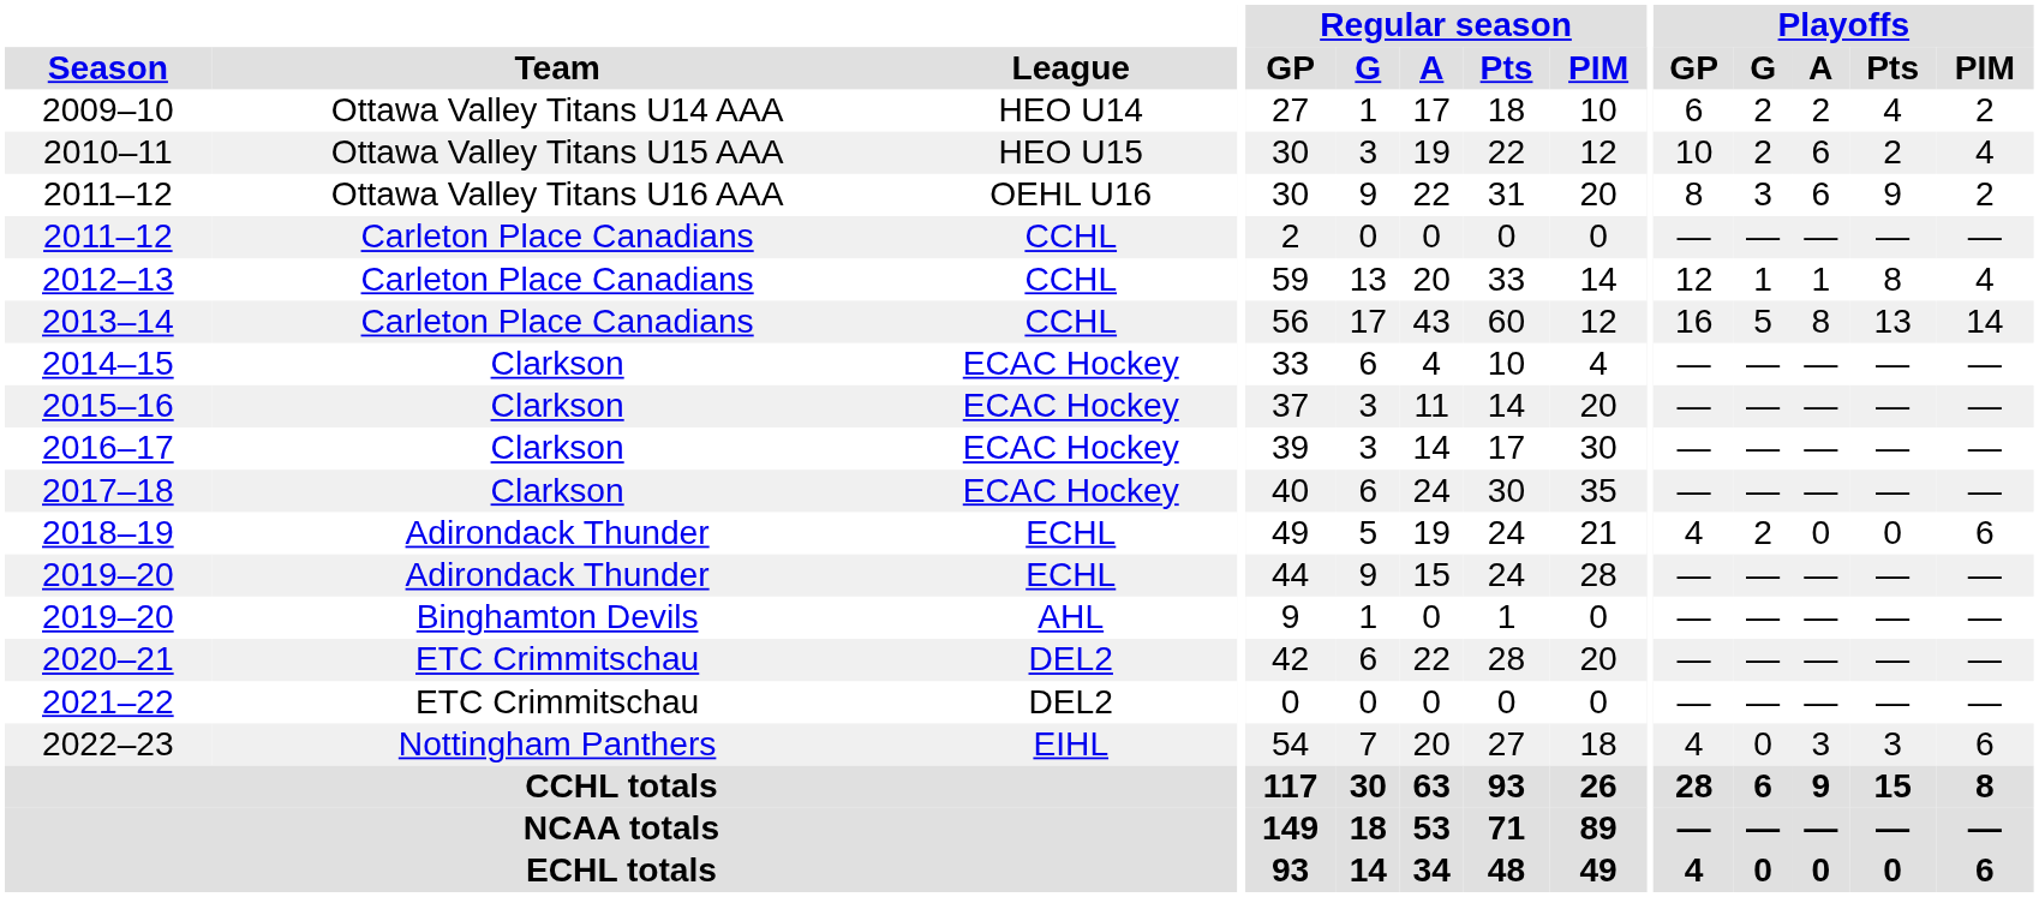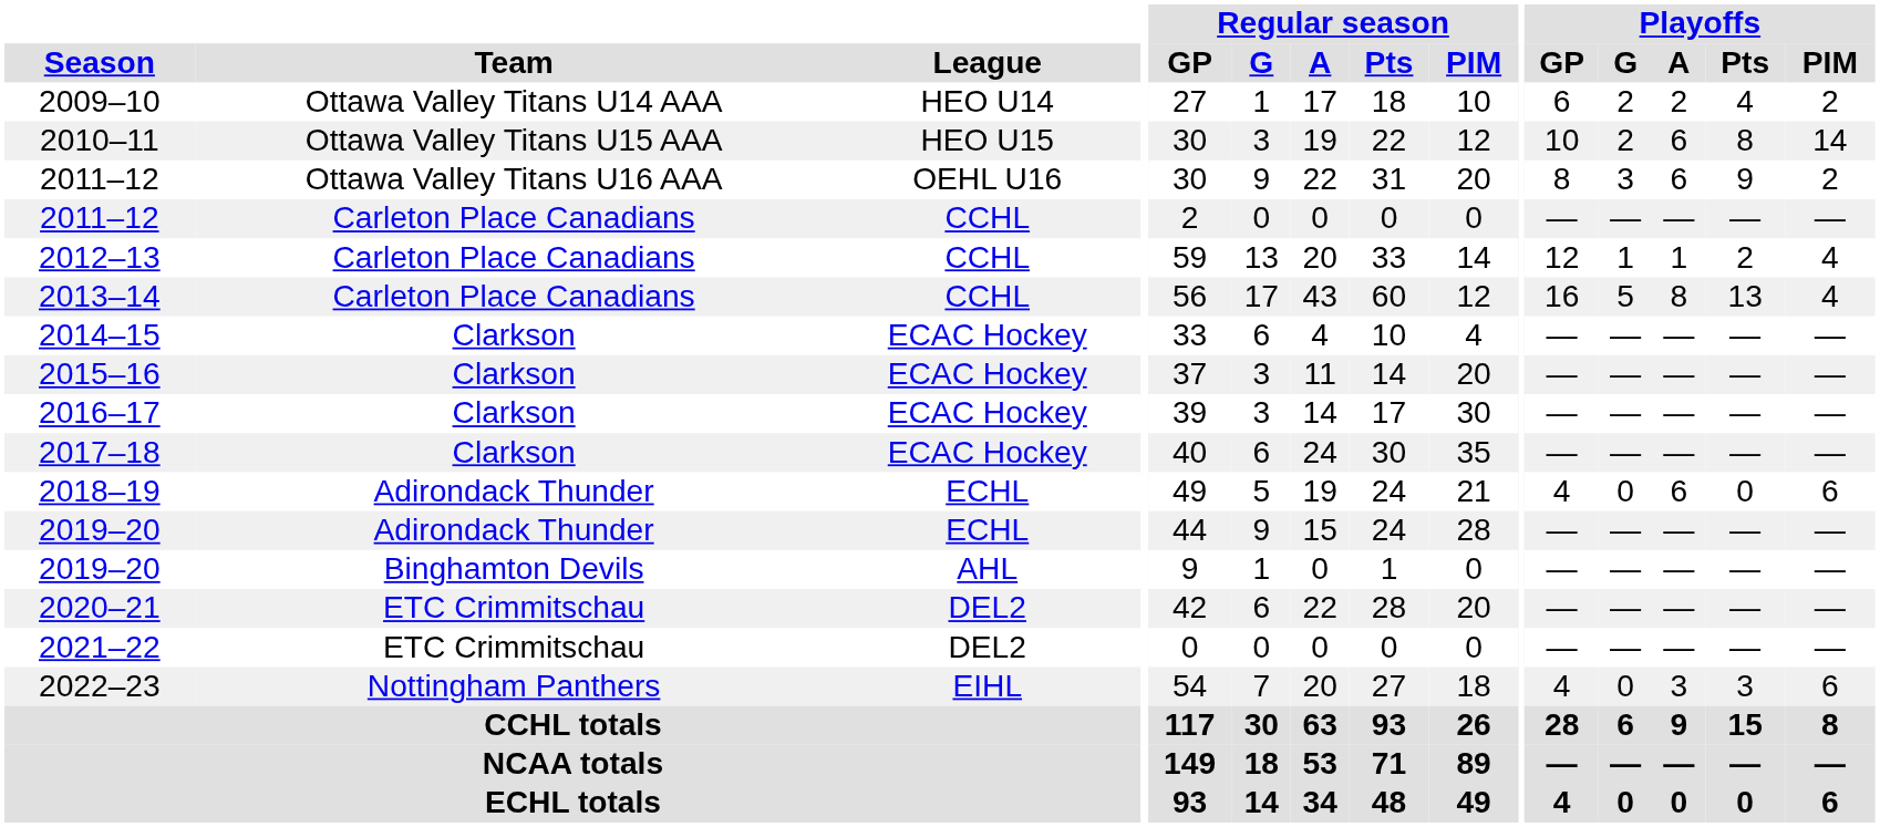2010–11 | Playoffs / Pts: 2 -> 8
2010–11 | Playoffs / PIM: 4 -> 14
2012–13 | Playoffs / Pts: 8 -> 2
2013–14 | Playoffs / PIM: 14 -> 4
2018–19 | Playoffs / G: 2 -> 0
2018–19 | Playoffs / A: 0 -> 6
